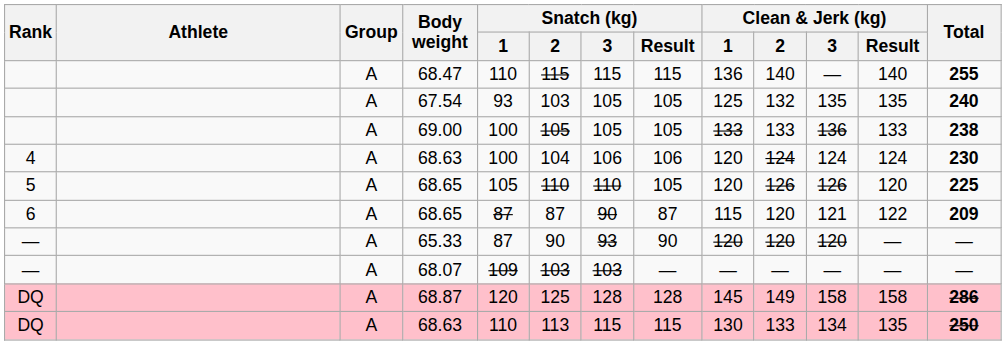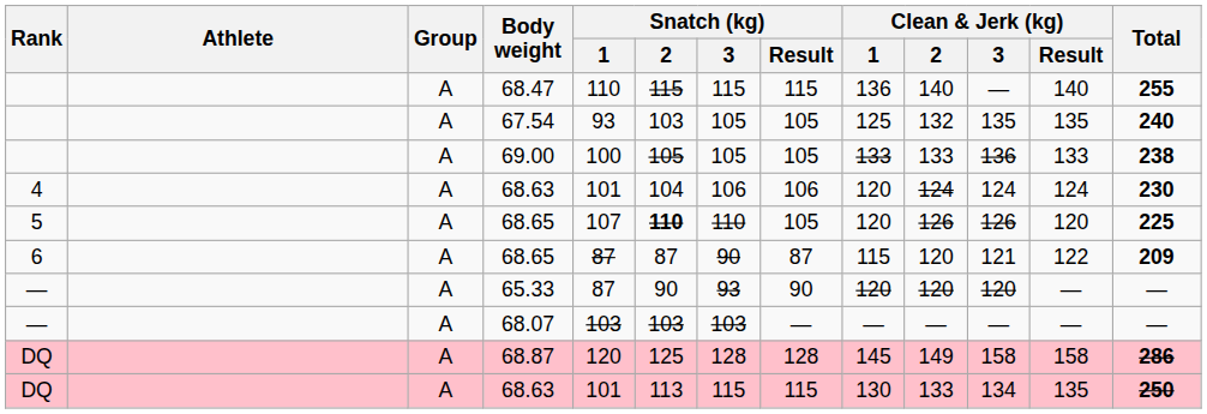4 / 68.63 | Snatch (kg) / 1: 100 -> 101
5 / 68.65 | Snatch (kg) / 1: 105 -> 107
5 / 68.65 | Snatch (kg) / 2: normal -> bold
68.07 | Snatch (kg) / 1: 109 -> 103
DQ / 68.63 | Snatch (kg) / 1: 110 -> 101
